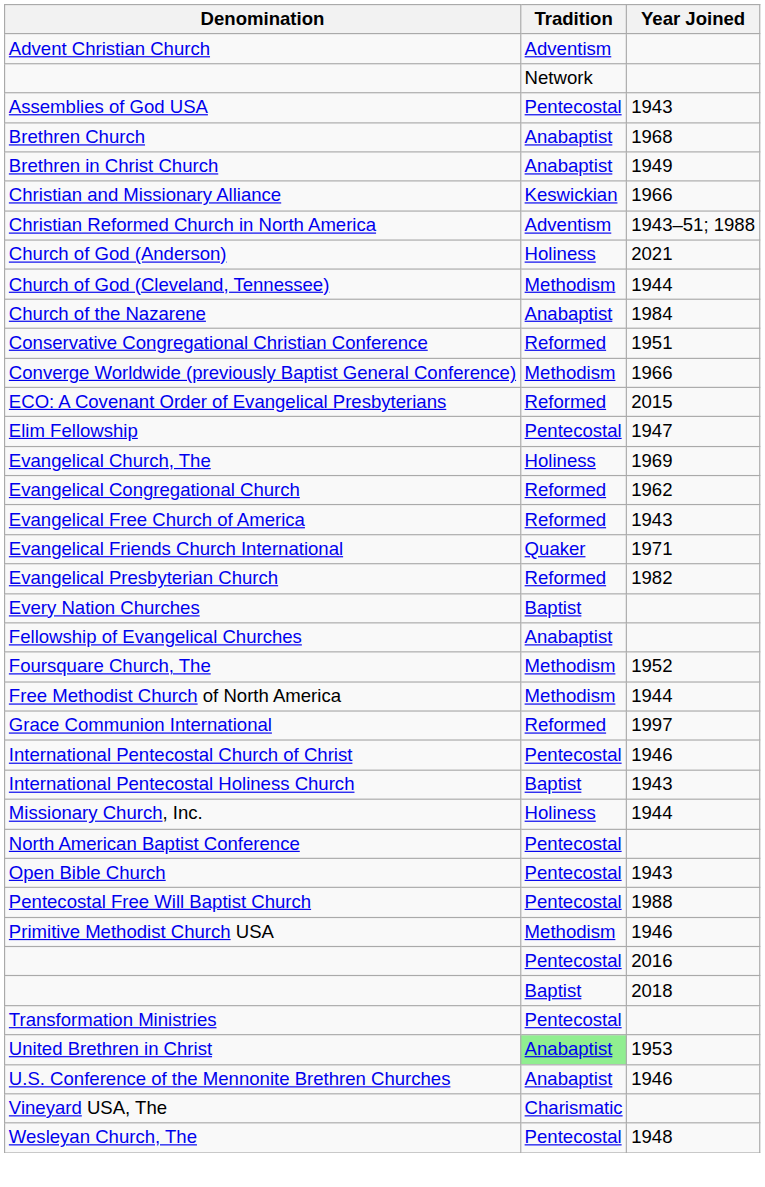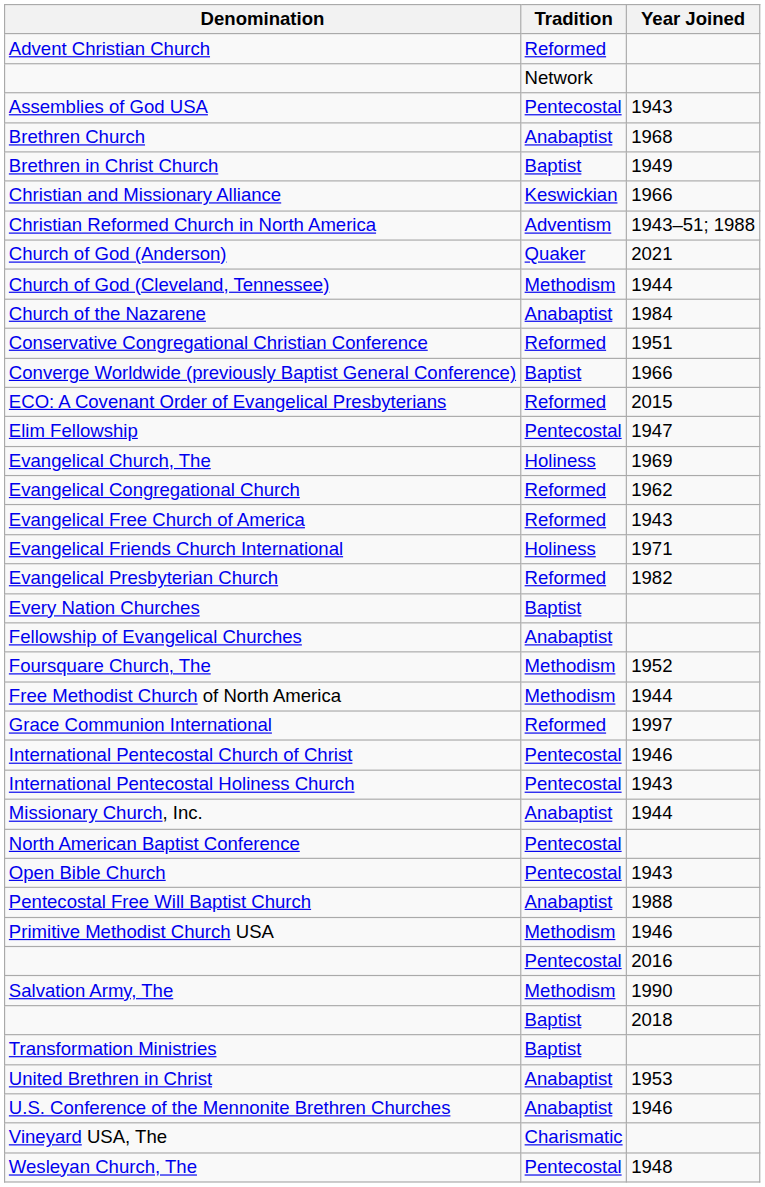Advent Christian Church | Tradition: Adventism -> Reformed
Brethren in Christ Church | Tradition: Anabaptist -> Baptist
Church of God (Anderson) | Tradition: Holiness -> Quaker
Converge Worldwide (previously Baptist General Conference) | Tradition: Methodism -> Baptist
Evangelical Friends Church International | Tradition: Quaker -> Holiness
International Pentecostal Holiness Church | Tradition: Baptist -> Pentecostal
Missionary Church, Inc. | Tradition: Holiness -> Anabaptist
Pentecostal Free Will Baptist Church | Tradition: Pentecostal -> Anabaptist
+ row: Salvation Army, The | Methodism | 1990
Transformation Ministries | Tradition: Pentecostal -> Baptist
United Brethren in Christ | Tradition: lightgreen background -> no background
